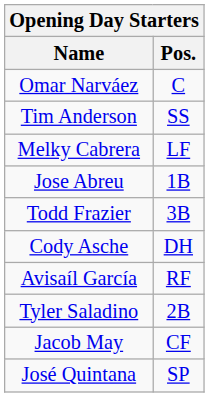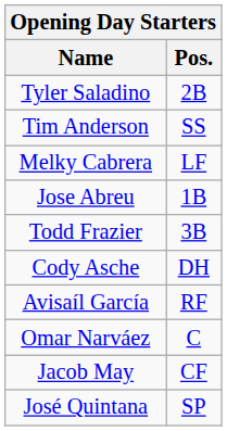rows swapped: Tyler Saladino <-> Omar Narváez
